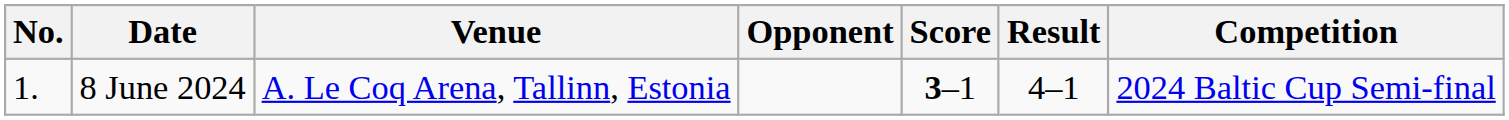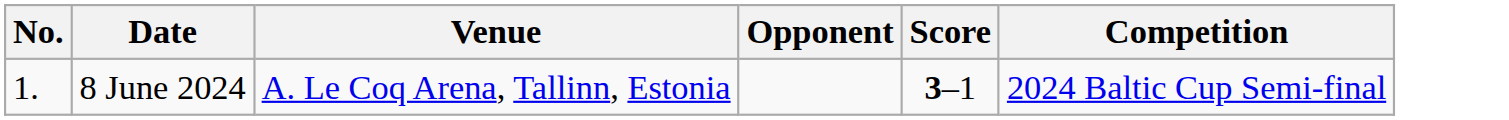- column: Result | 4–1
